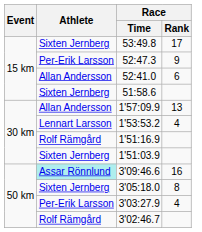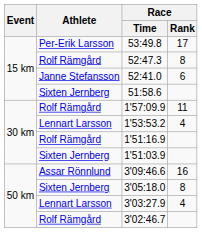53:49.8 | Athlete: Sixten Jernberg -> Per-Erik Larsson
52:47.3 | Athlete: Per-Erik Larsson -> Rolf Rämgård
52:47.3 | Race / Rank: 9 -> 8
52:41.0 | Athlete: Allan Andersson -> Janne Stefansson
1'57:09.9 | Athlete: Allan Andersson -> Rolf Rämgård
1'57:09.9 | Race / Rank: 13 -> 11
3'09:46.6 | Athlete: paleturquoise background -> no background
3'03:27.9 | Athlete: Per-Erik Larsson -> Lennart Larsson
